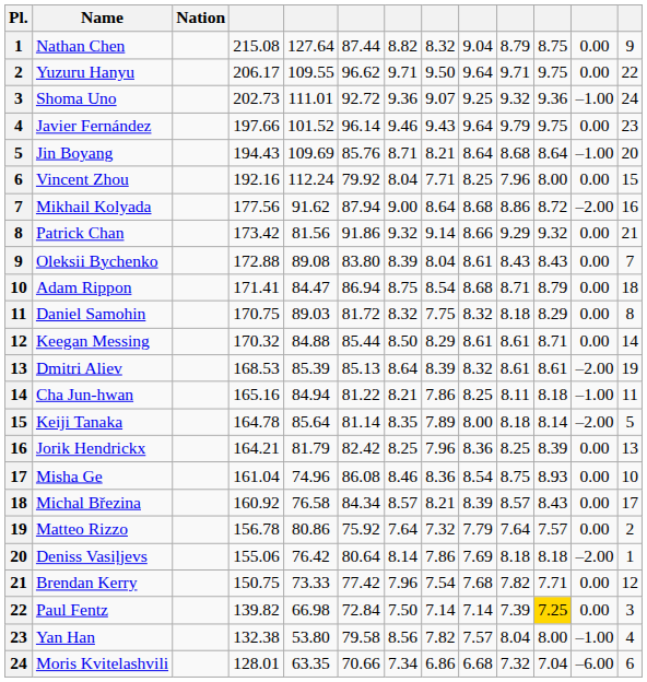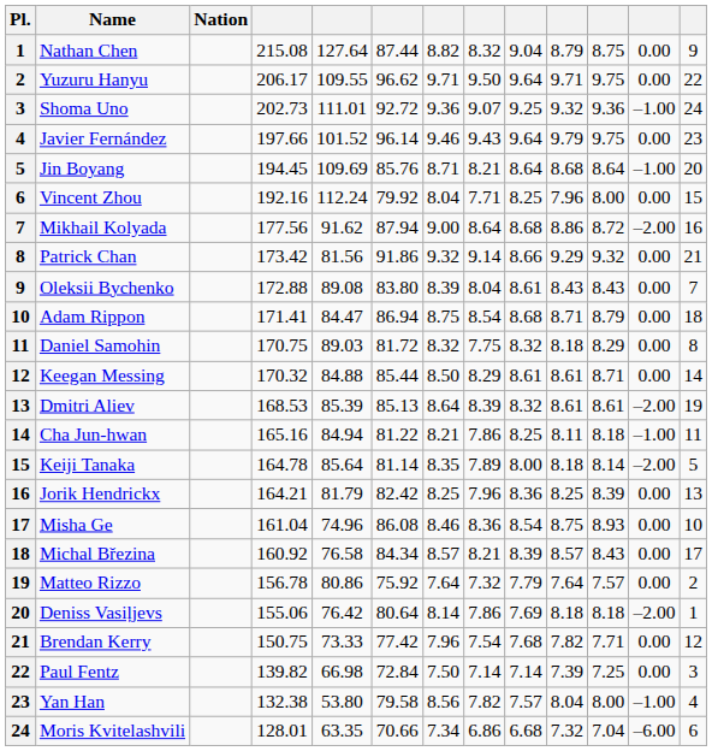Jin Boyang | column 4: 194.43 -> 194.45
Paul Fentz | column 11: gold background -> no background
